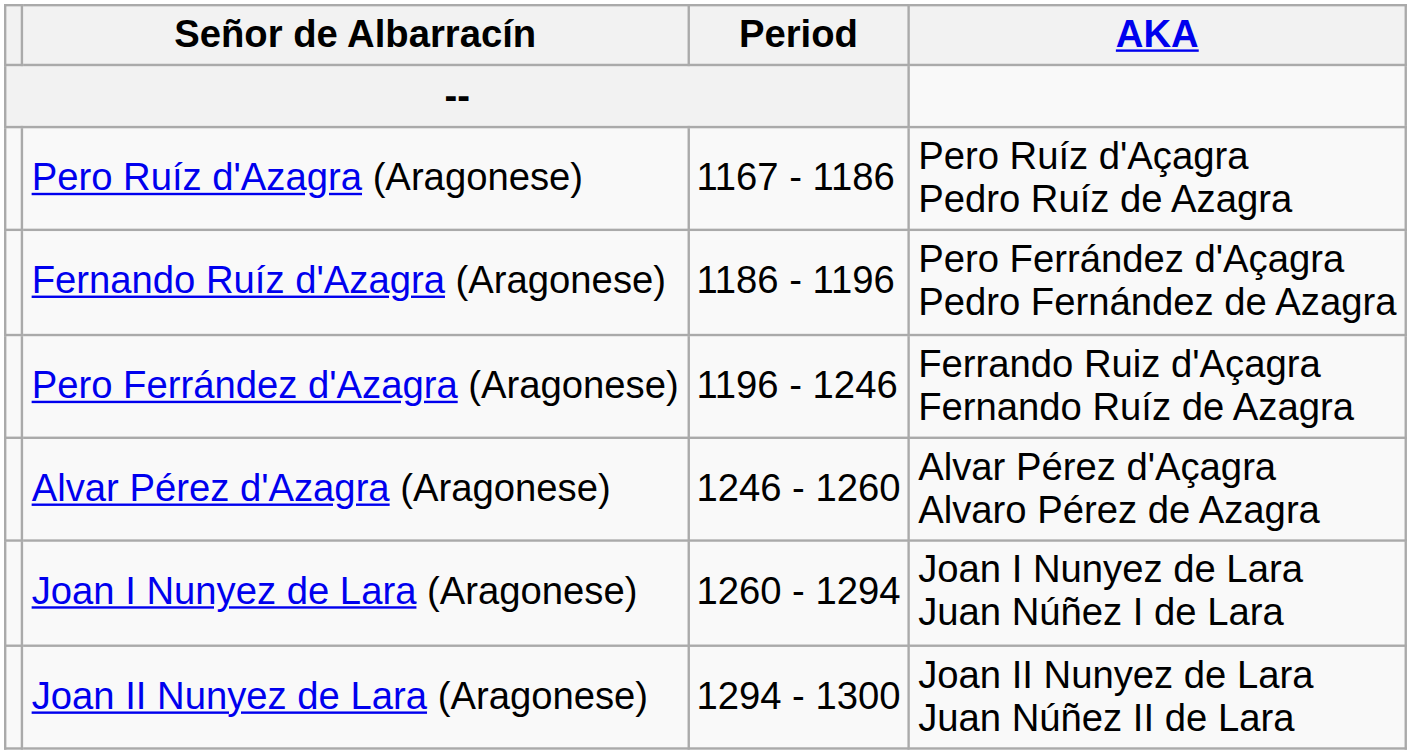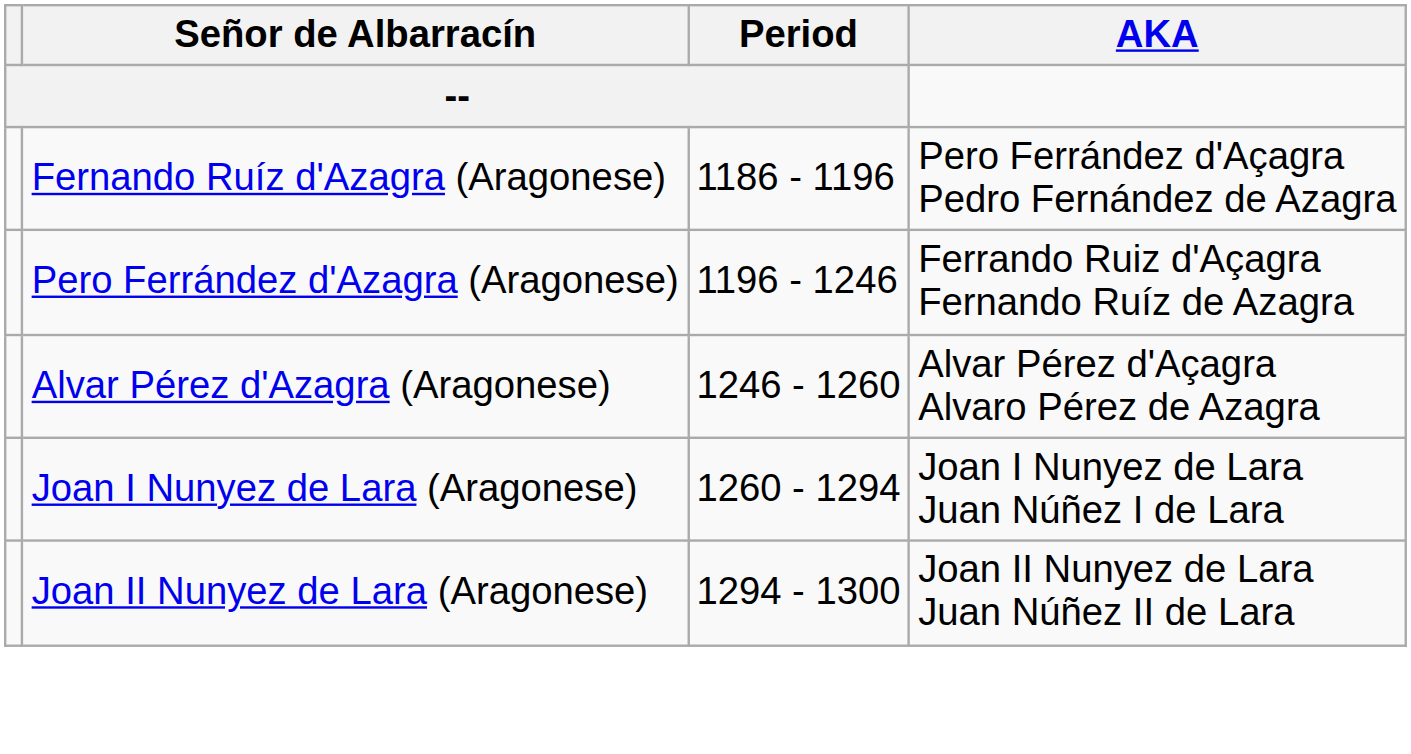- row: Pero Ruíz d'Azagra (Aragonese) | 1167 - 1186 | Pero Ruíz d'Açagra Pedro Ruíz de Azagra
